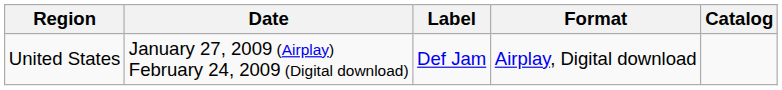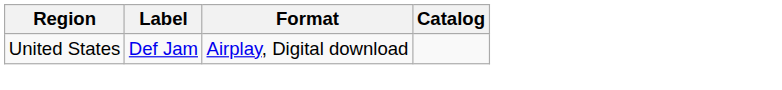- column: Date | January 27, 2009 (Airplay) February 24, 2009 (Digital download)
